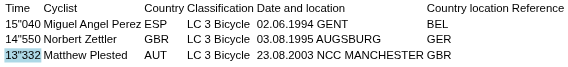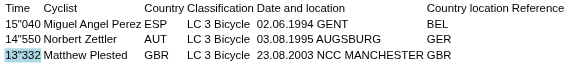Norbert Zettler | column 3: GBR -> AUT
Matthew Plested | column 3: AUT -> GBR
